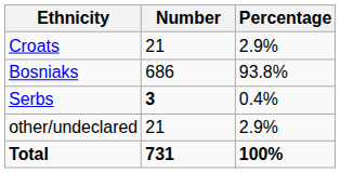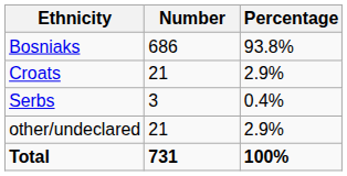rows swapped: Bosniaks <-> Croats
Serbs | Number: bold -> normal
